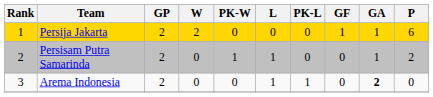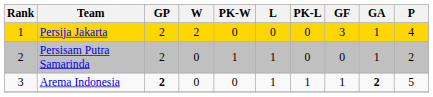Persija Jakarta | GF: 1 -> 3
Persija Jakarta | P: 6 -> 4
Arema Indonesia | GP: normal -> bold
Arema Indonesia | GF: 0 -> 1
Arema Indonesia | P: 0 -> 5
